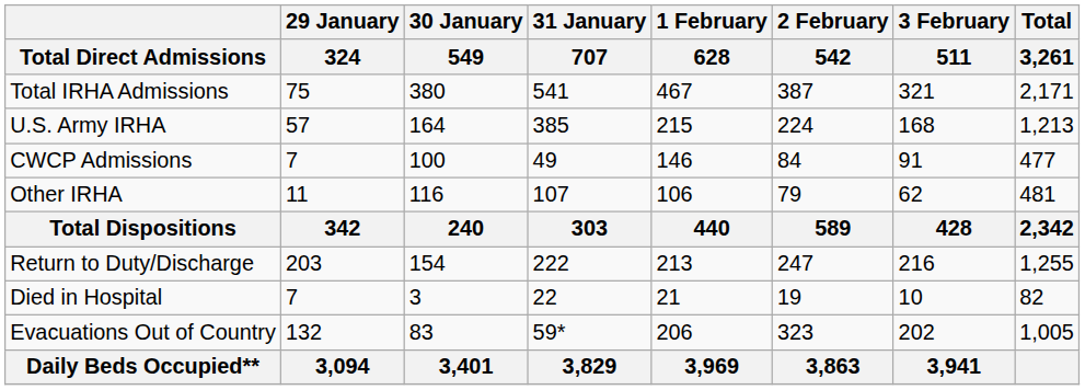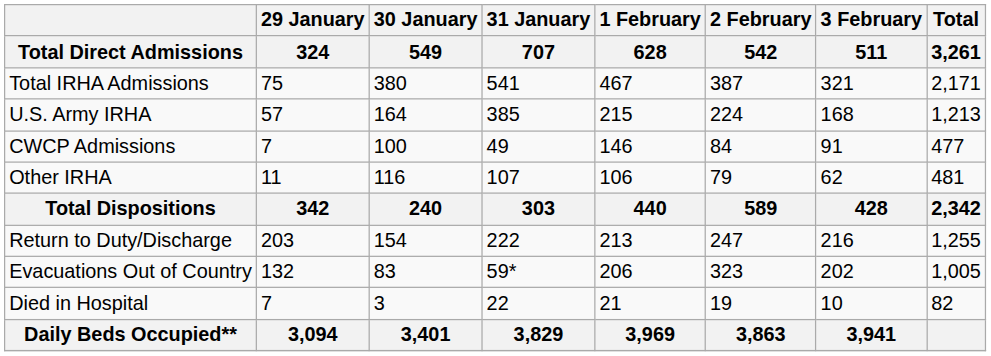rows swapped: Evacuations Out of Country <-> Died in Hospital
